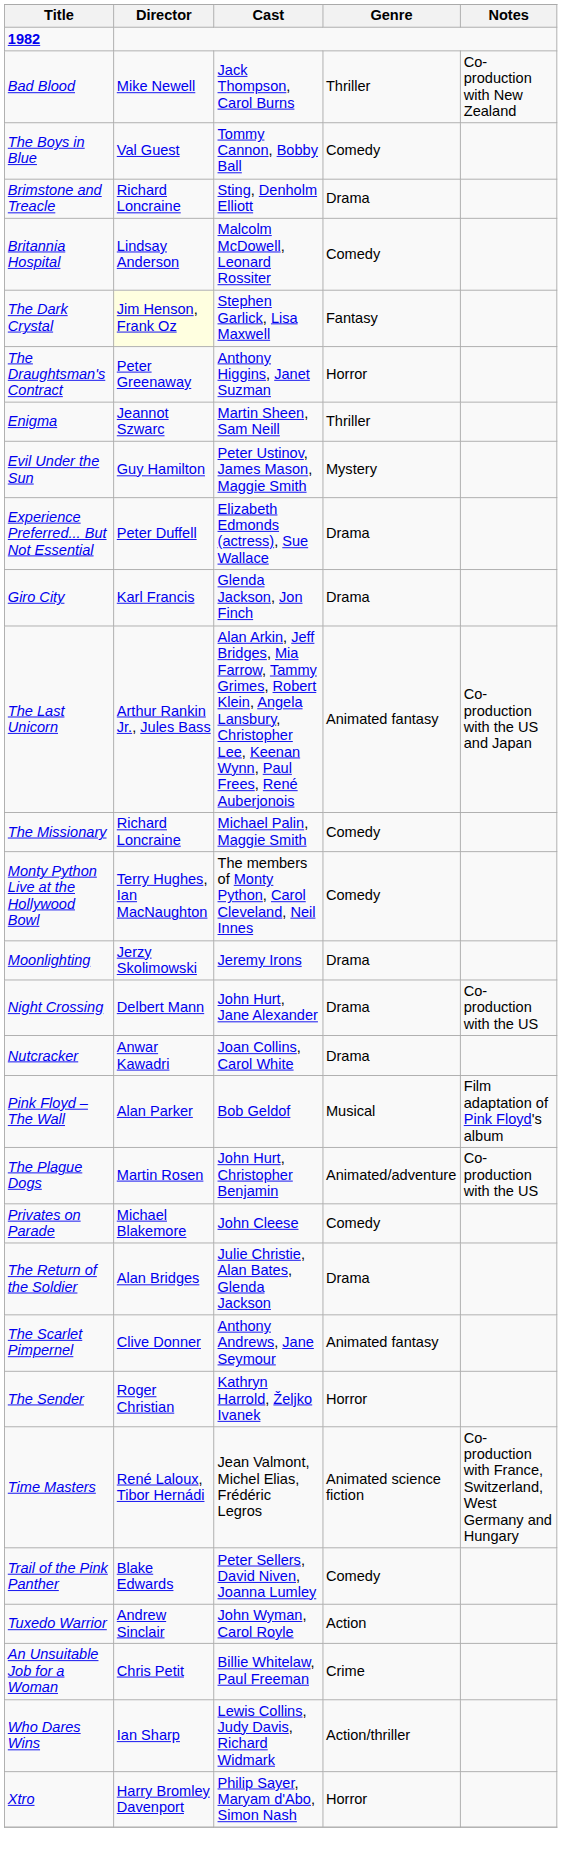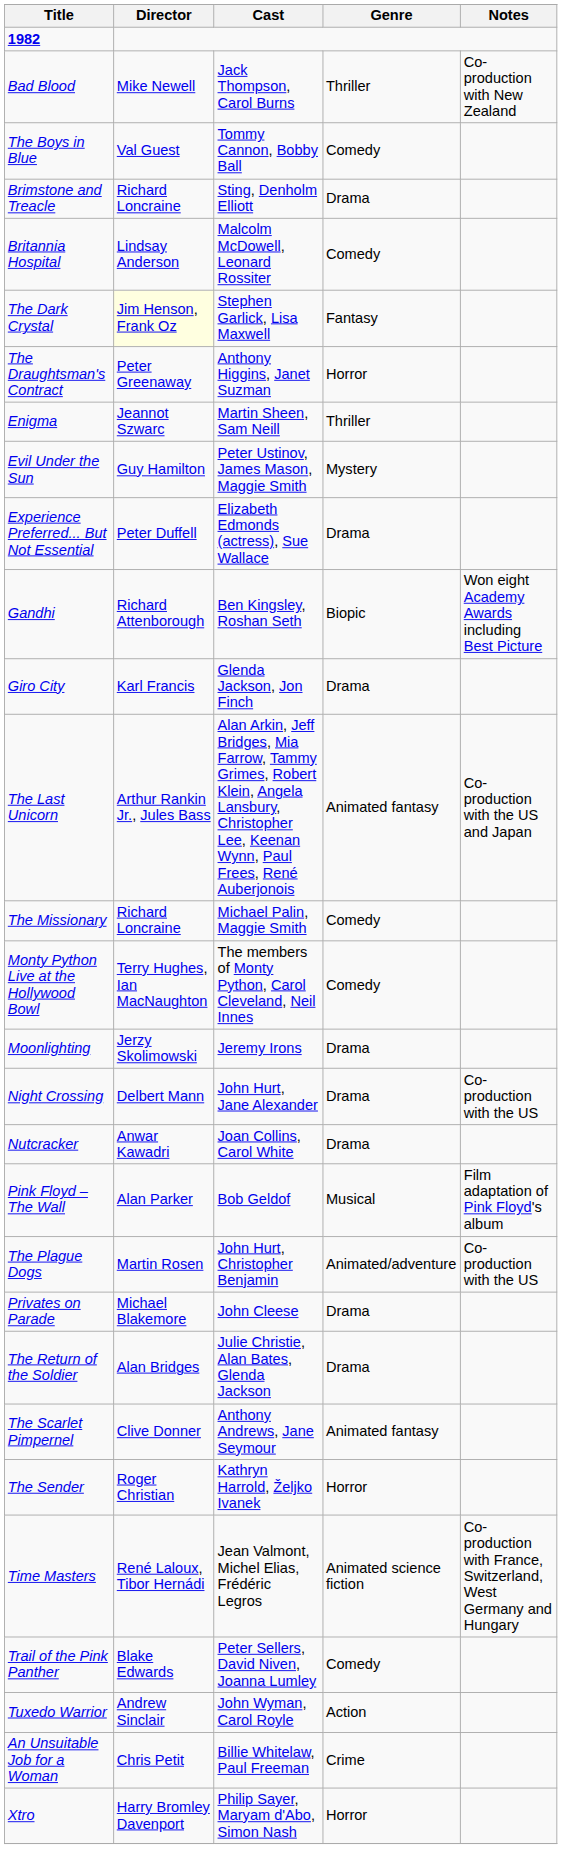+ row: Gandhi | Richard Attenborough | Ben Kingsley, Roshan Seth | Biopic | Won eight Academy Awards including Best Picture
Privates on Parade | Genre: Comedy -> Drama
- row: Who Dares Wins | Ian Sharp | Lewis Collins, Judy Davis, Richard Widmark | Action/thriller
